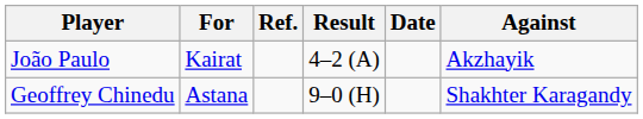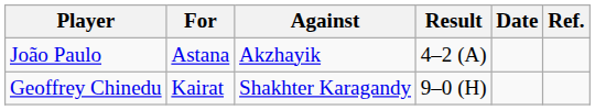columns swapped: Against <-> Ref.
João Paulo | For: Kairat -> Astana
Geoffrey Chinedu | For: Astana -> Kairat
